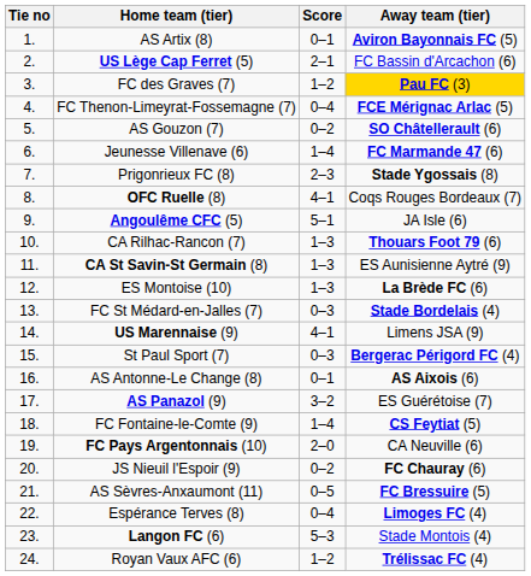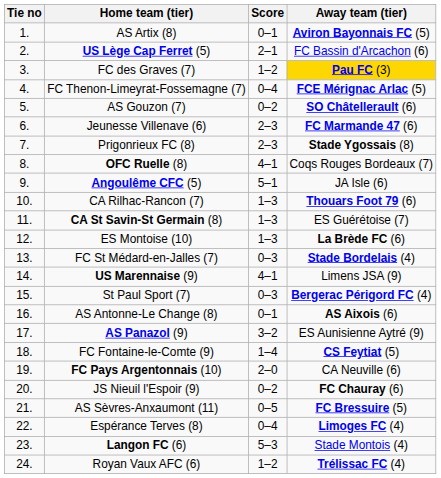Jeunesse Villenave (6) | Score: 1–4 -> 2–3
CA St Savin-St Germain (8) | Away team (tier): ES Aunisienne Aytré (9) -> ES Guérétoise (7)
AS Panazol (9) | Away team (tier): ES Guérétoise (7) -> ES Aunisienne Aytré (9)
